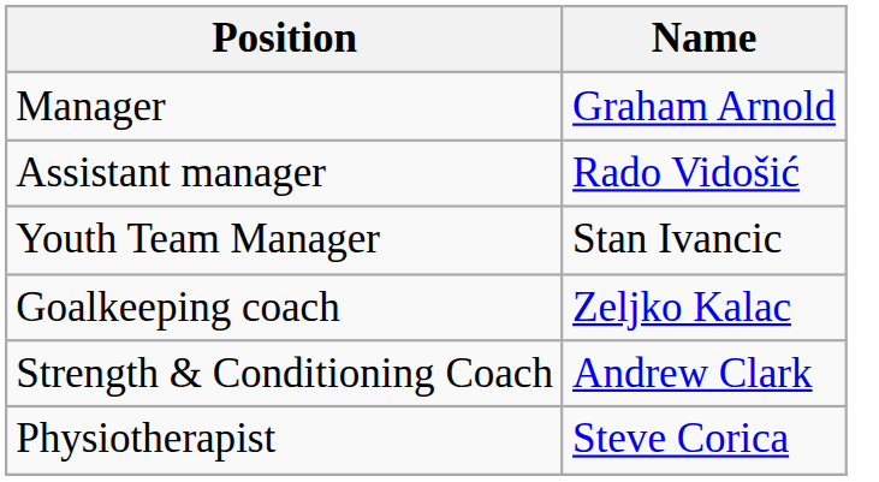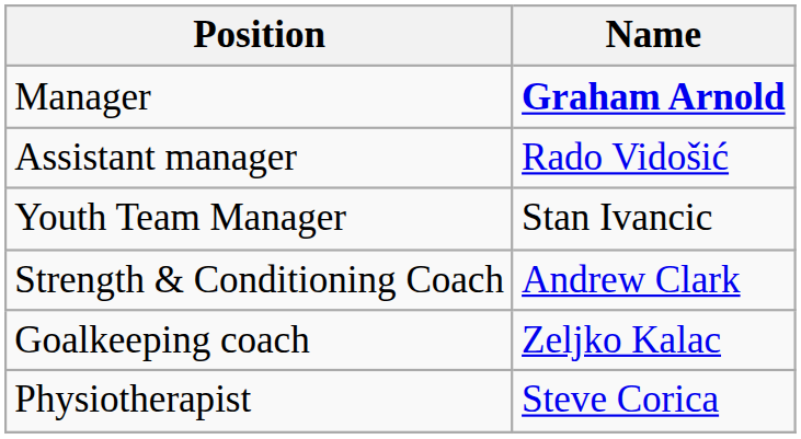Manager | Name: normal -> bold
rows swapped: Goalkeeping coach <-> Strength & Conditioning Coach
